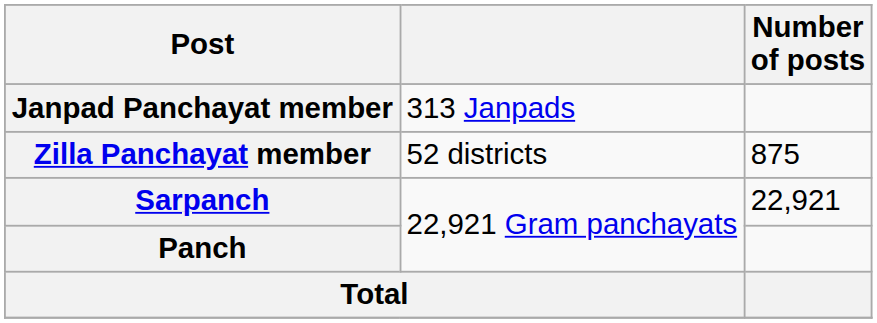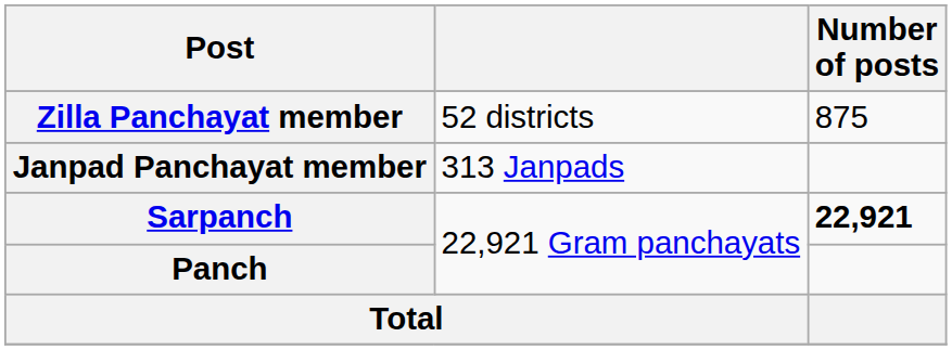rows swapped: Zilla Panchayat member <-> Janpad Panchayat member
Sarpanch | Number of posts: normal -> bold
